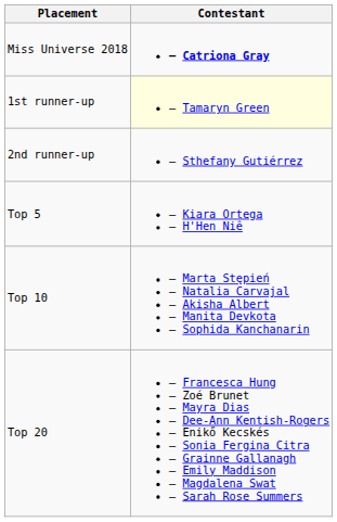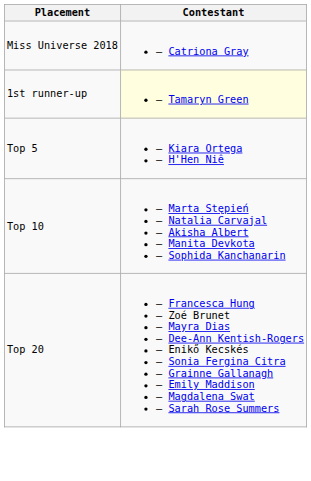Miss Universe 2018 | Contestant: bold -> normal
- row: 2nd runner-up | – Sthefany Gutiérrez
